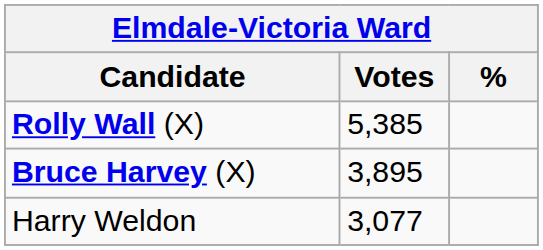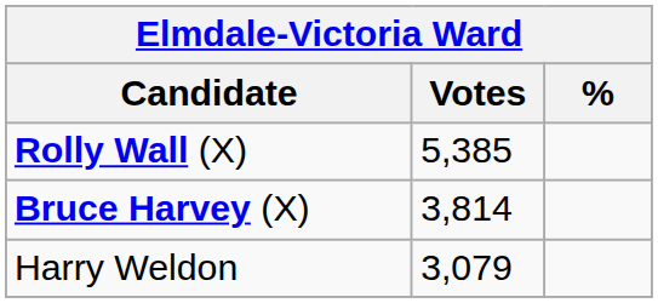Bruce Harvey (X) | Votes: 3,895 -> 3,814
Harry Weldon | Votes: 3,077 -> 3,079
